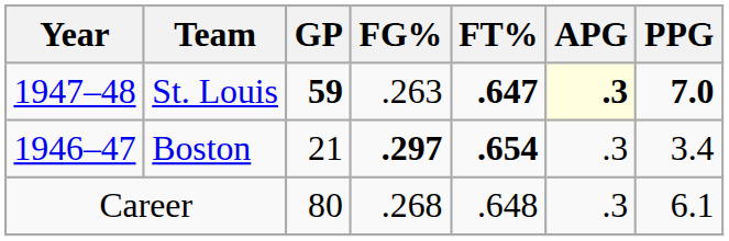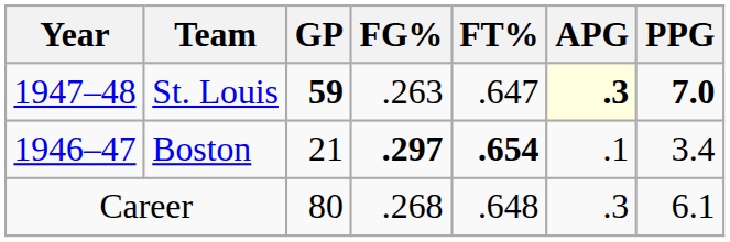St. Louis | FT%: bold -> normal
Boston | APG: .3 -> .1
